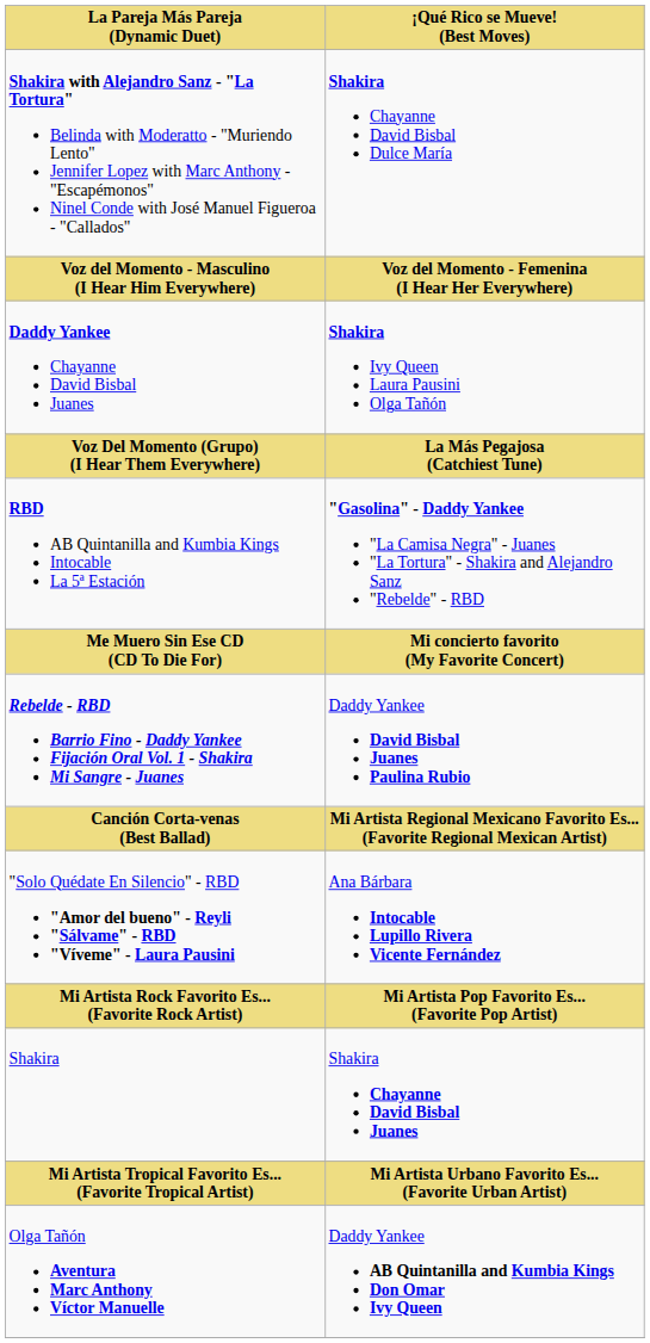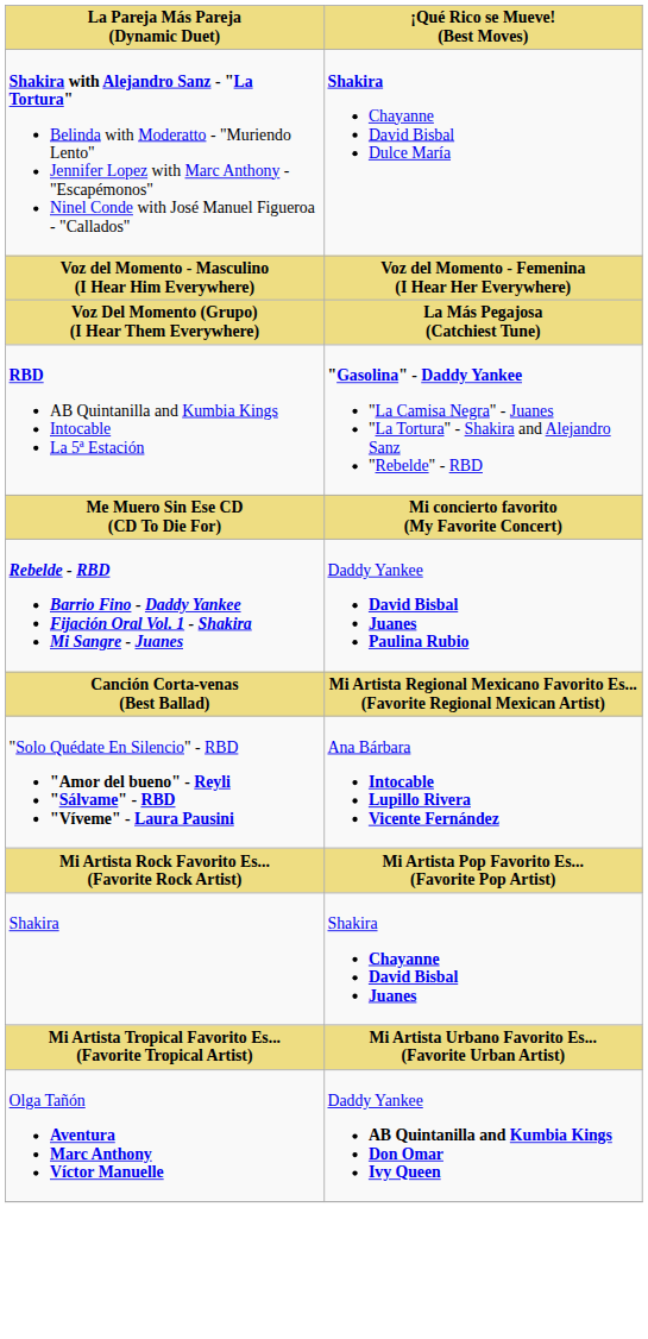- row: Daddy Yankee Chayanne David Bisbal Juanes | Shakira Ivy Queen Laura Pausini Olga Tañón
